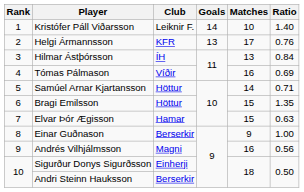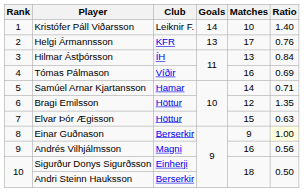Samúel Arnar Kjartansson | Club: Höttur -> Hamar
Bragi Emilsson | Matches: 15 -> 12
Elvar Þór Ægisson | Club: Hamar -> Höttur
Einar Guðnason | Ratio: no background -> lightyellow background
